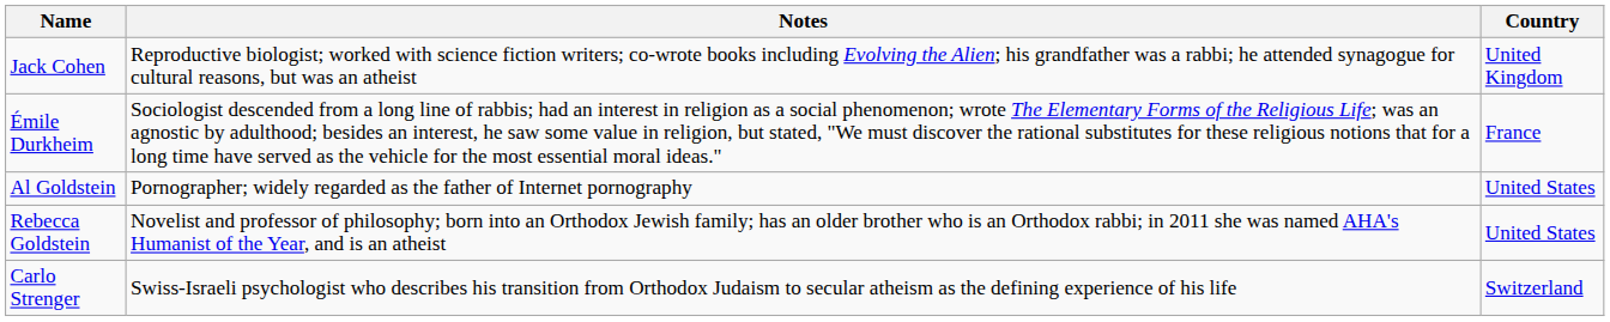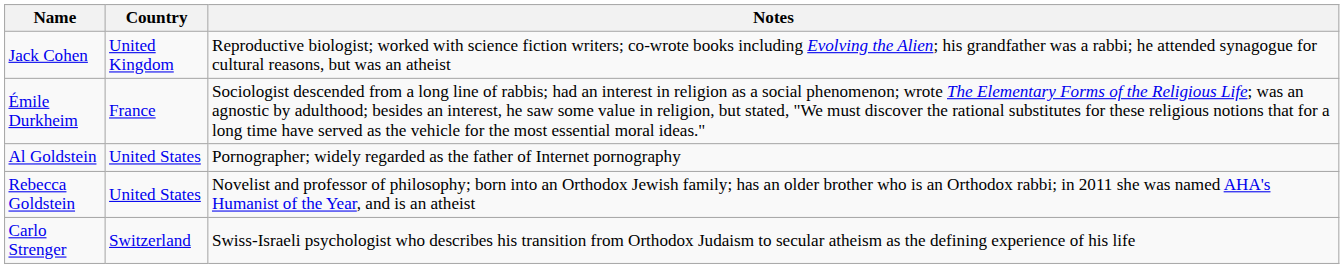columns swapped: Country <-> Notes
